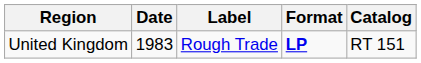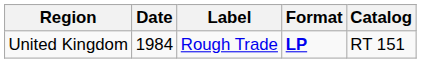United Kingdom | Date: 1983 -> 1984
